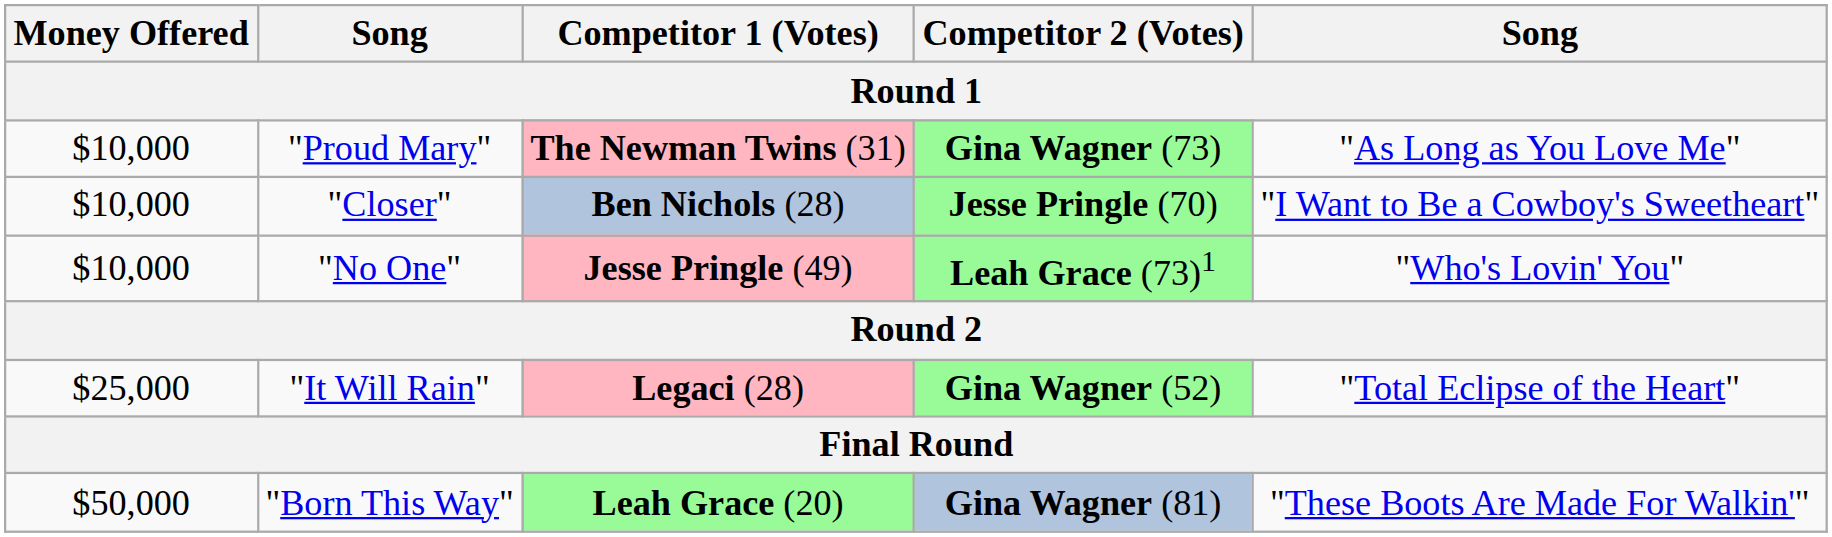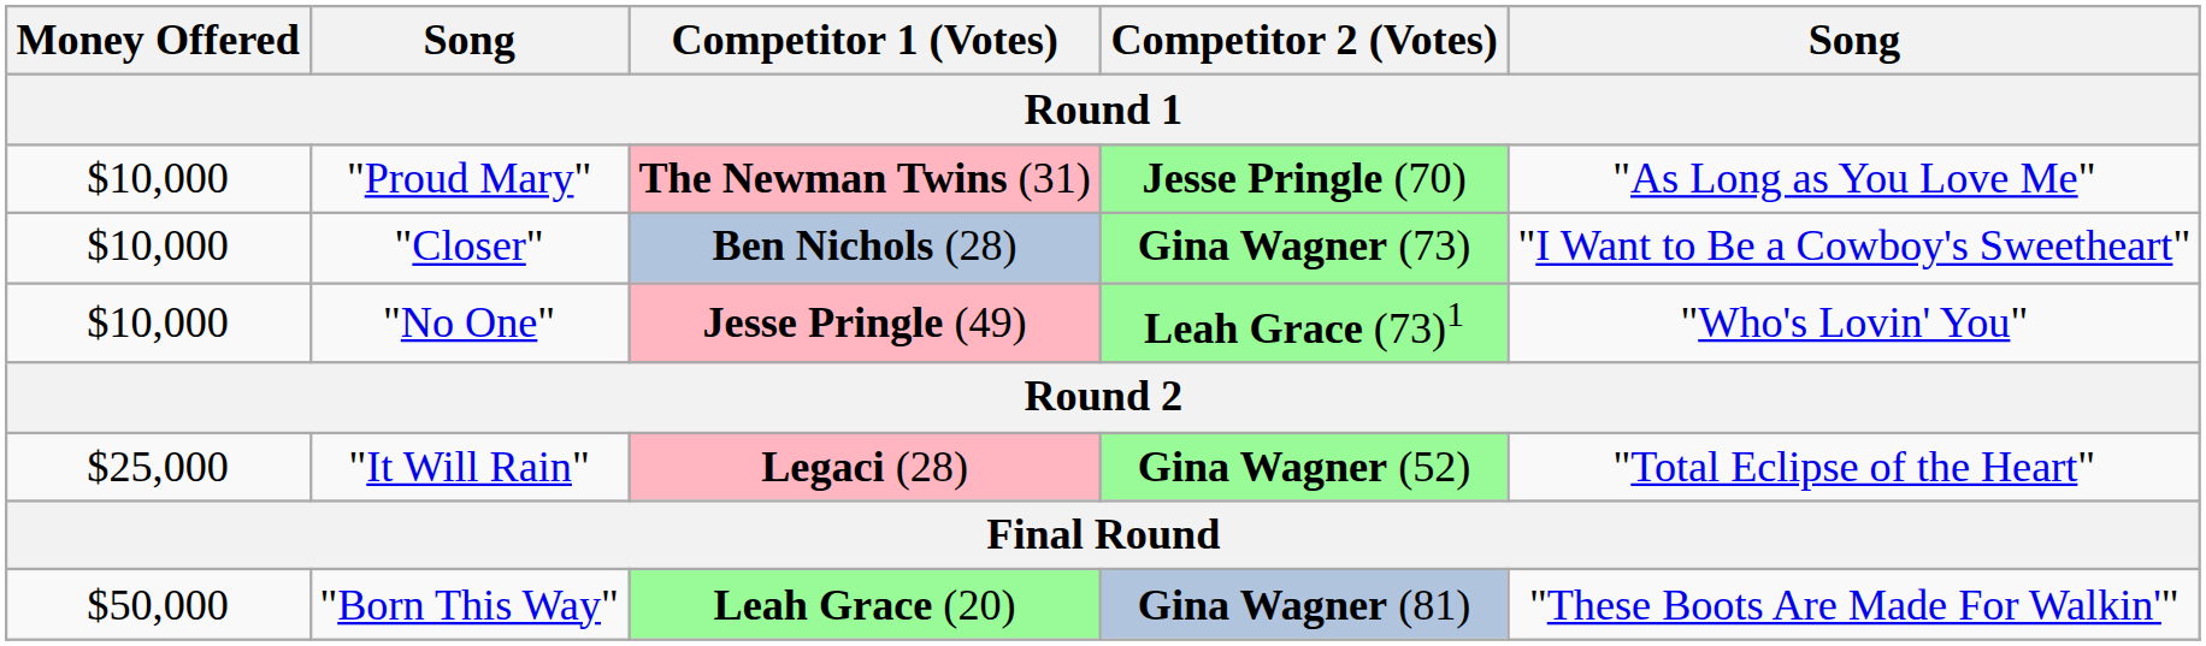"Proud Mary" | Competitor 2 (Votes): Gina Wagner (73) -> Jesse Pringle (70)
"Closer" | Competitor 2 (Votes): Jesse Pringle (70) -> Gina Wagner (73)
